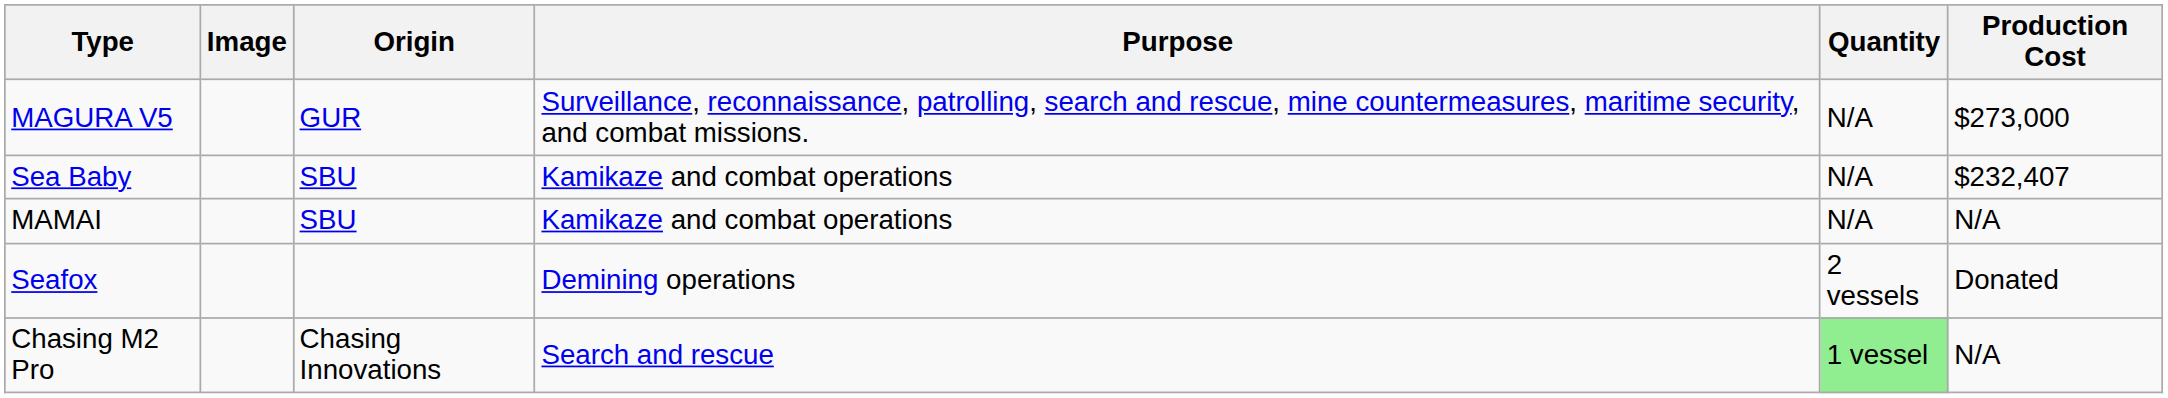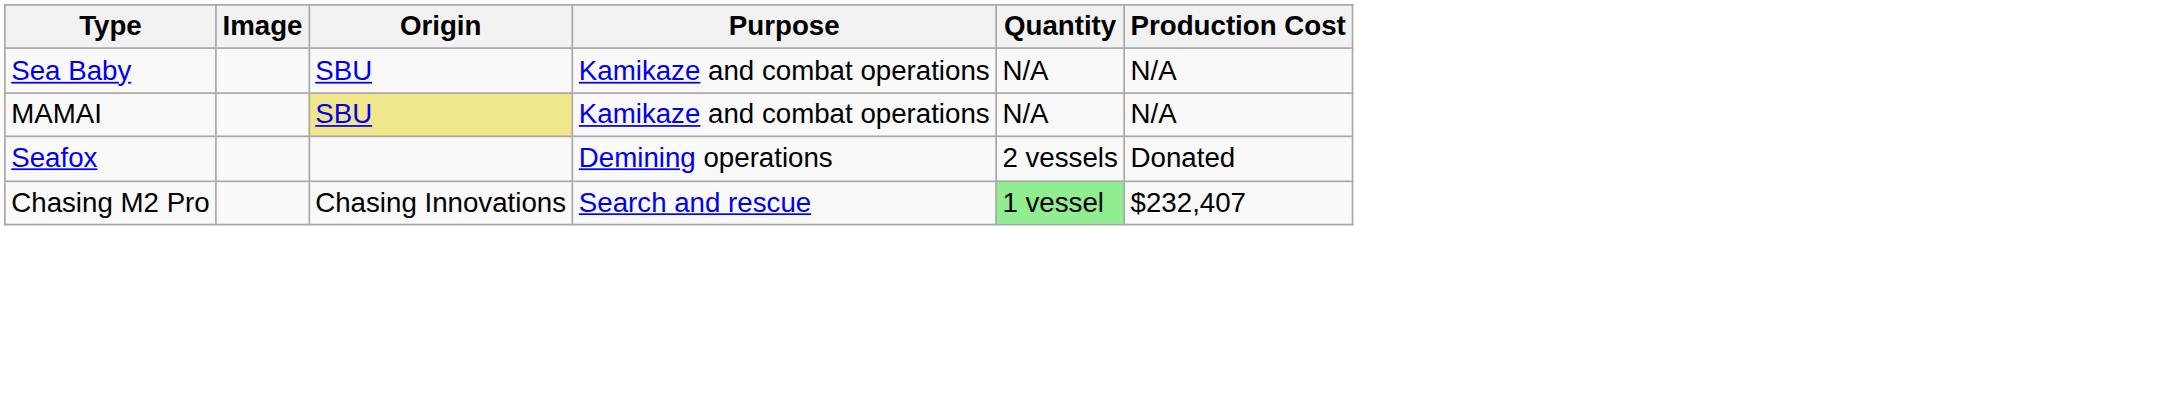- row: MAGURA V5 | GUR | Surveillance, reconnaissance, patrolling, search and rescue, mine countermeasures, maritime security, and combat missions. | N/A | $273,000
Sea Baby | Production Cost: $232,407 -> N/A
MAMAI | Origin: no background -> khaki background
Chasing M2 Pro | Production Cost: N/A -> $232,407
